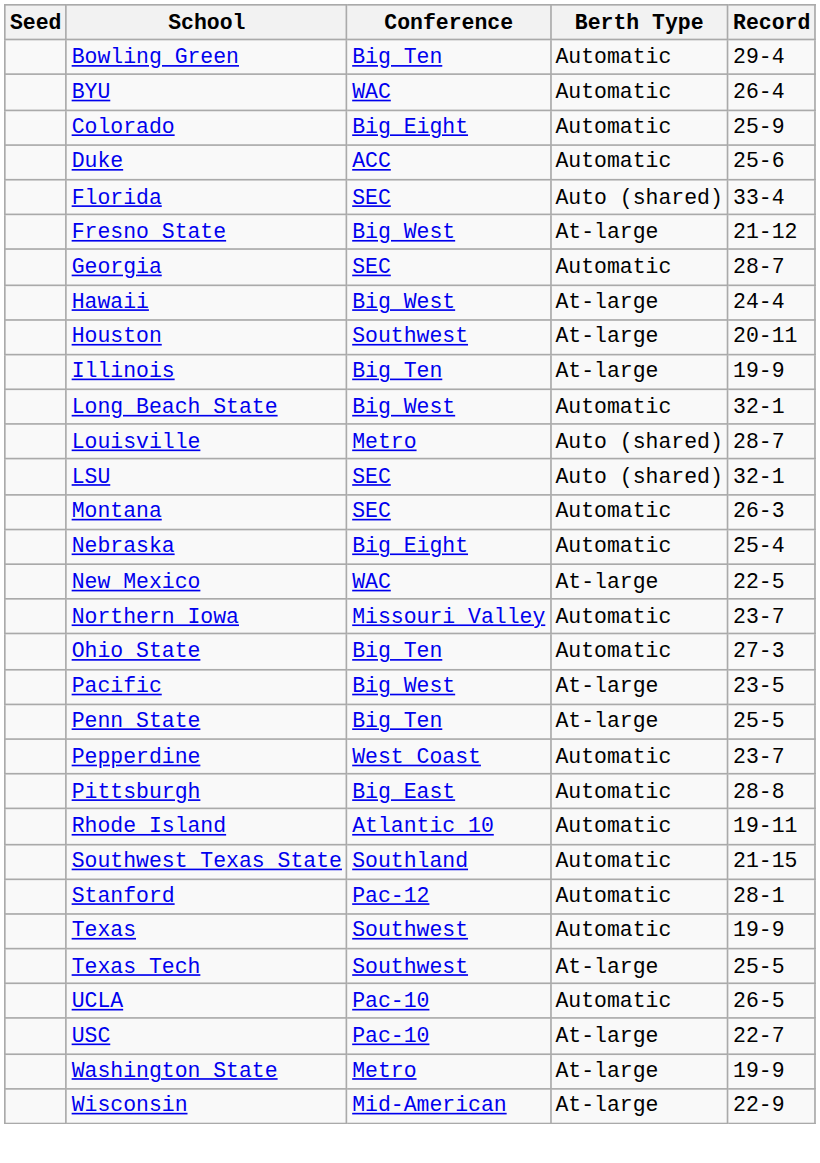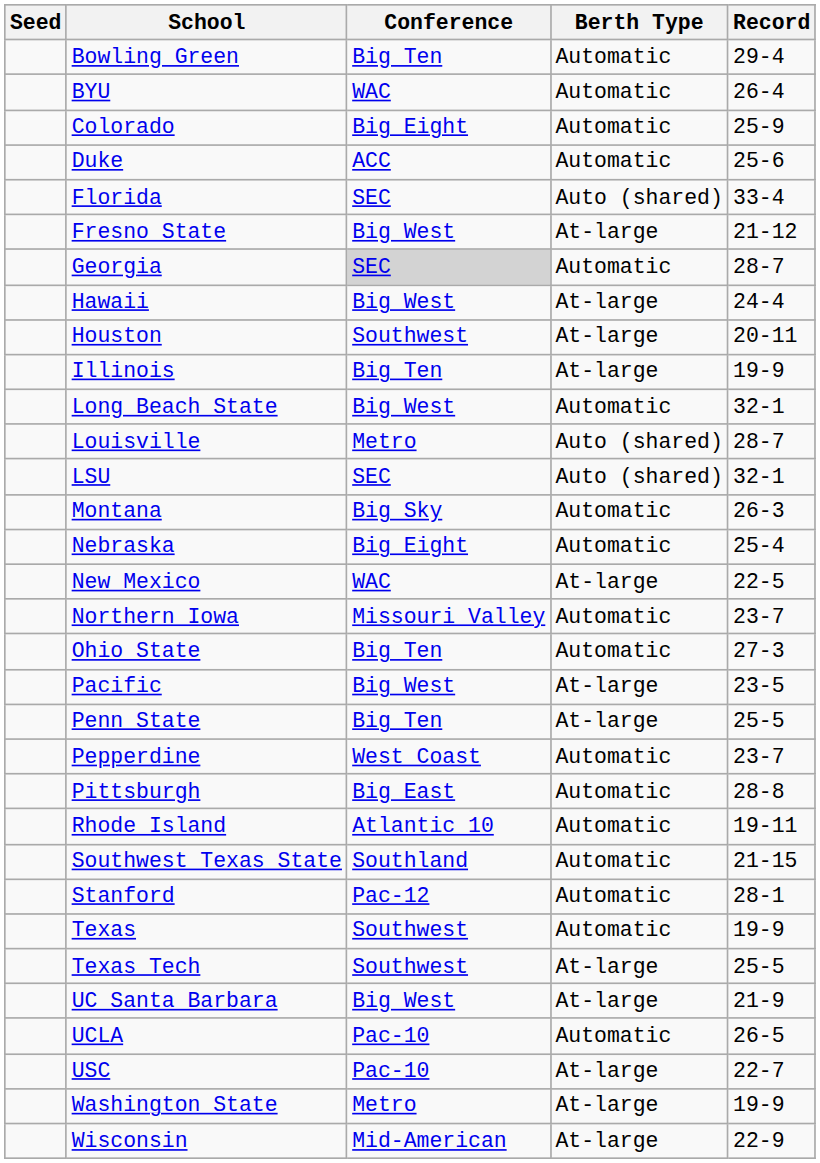Georgia | Conference: no background -> lightgrey background
Montana | Conference: SEC -> Big Sky
+ row: UC Santa Barbara | Big West | At-large | 21-9
